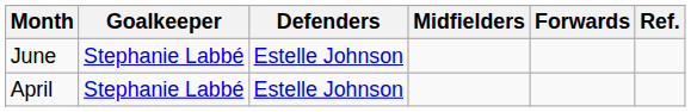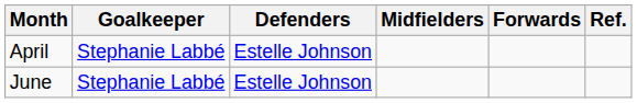rows swapped: April <-> June
